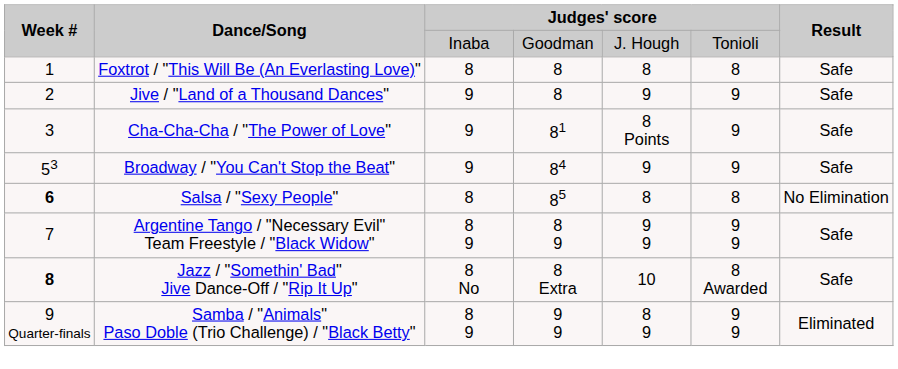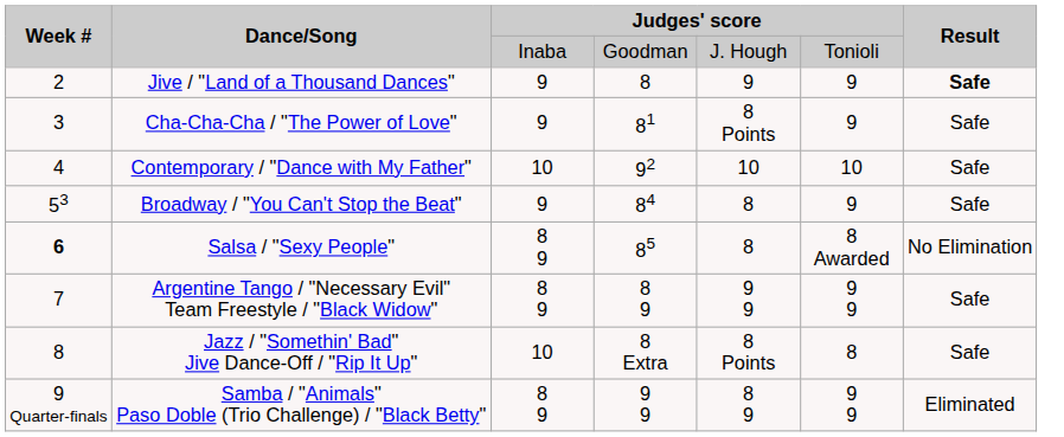- row: 1 | Foxtrot / "This Will Be (An Everlasting Love)" | 8 | 8 | 8 | 8 | Safe
Jive / "Land of a Thousand Dances" | Result: normal -> bold
+ row: 4 | Contemporary / "Dance with My Father" | 10 | 92 | 10 | 10 | Safe
Broadway / "You Can't Stop the Beat" | column 5: 9 -> 8
Salsa / "Sexy People" | column 3: 8 -> 8 9
Salsa / "Sexy People" | column 6: 8 -> 8 Awarded
Jazz / "Somethin' Bad" Jive Dance-Off / "Rip It Up" | Week #: bold -> normal
Jazz / "Somethin' Bad" Jive Dance-Off / "Rip It Up" | column 3: 8 No -> 10
Jazz / "Somethin' Bad" Jive Dance-Off / "Rip It Up" | column 5: 10 -> 8 Points
Jazz / "Somethin' Bad" Jive Dance-Off / "Rip It Up" | column 6: 8 Awarded -> 8
